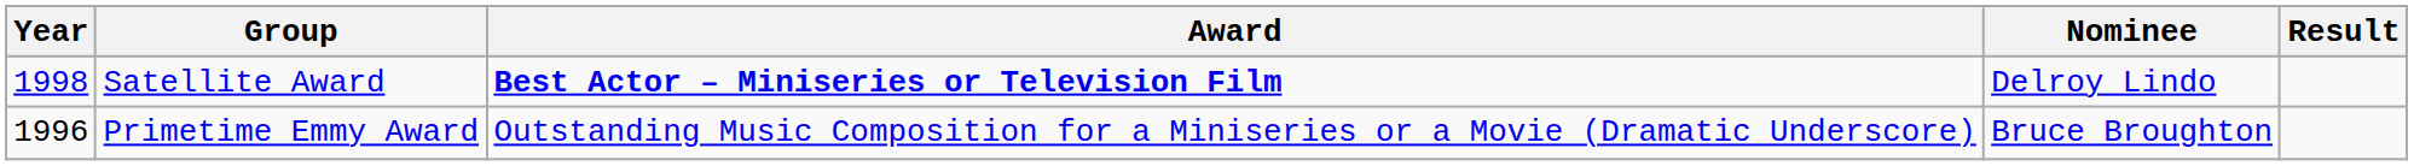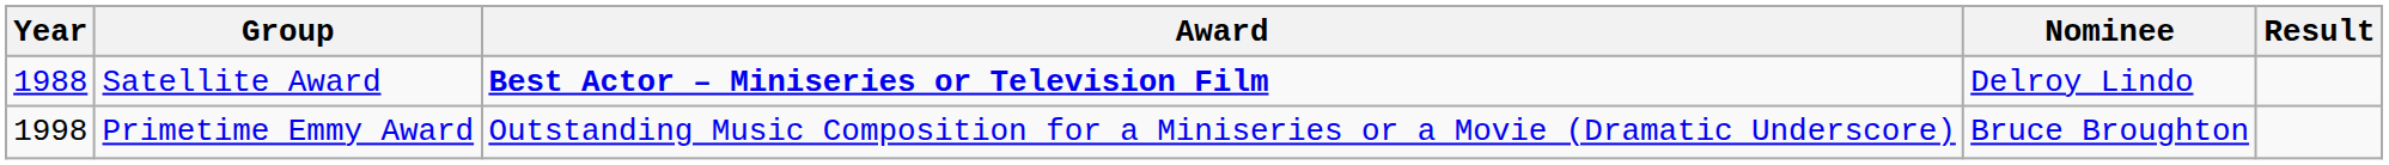Satellite Award | Year: 1998 -> 1988
Primetime Emmy Award | Year: 1996 -> 1998
